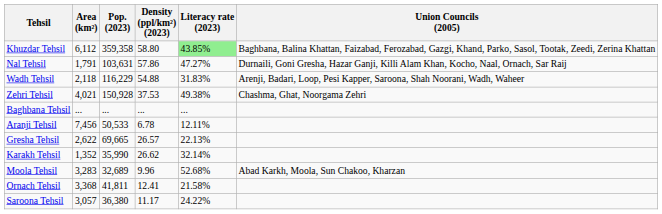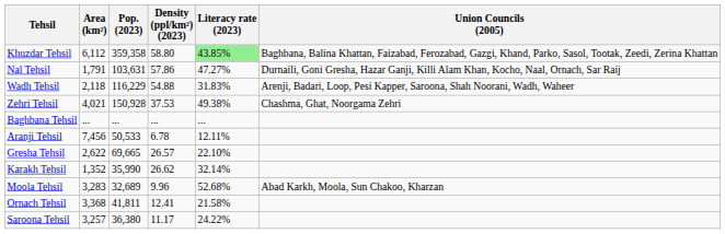Gresha Tehsil | Literacy rate (2023): 22.13% -> 22.10%
Saroona Tehsil | Area (km²): 3,057 -> 3,257
